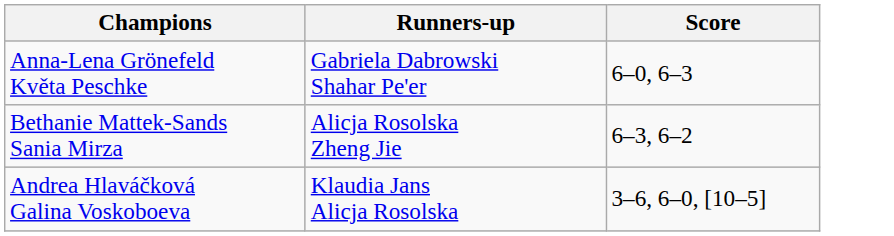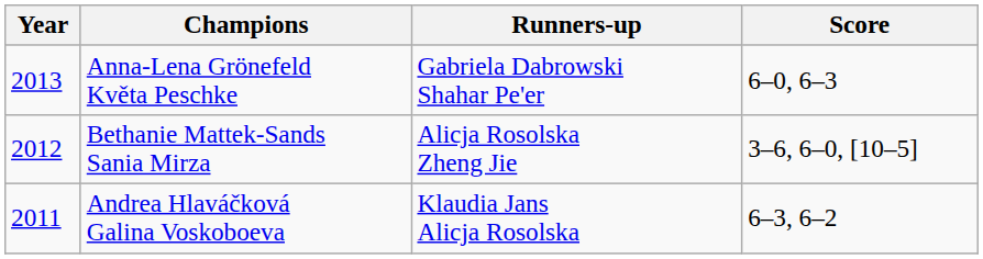+ column: Year | 2013 | 2012 | 2011
Bethanie Mattek-Sands Sania Mirza | Score: 6–3, 6–2 -> 3–6, 6–0, [10–5]
Andrea Hlaváčková Galina Voskoboeva | Score: 3–6, 6–0, [10–5] -> 6–3, 6–2
